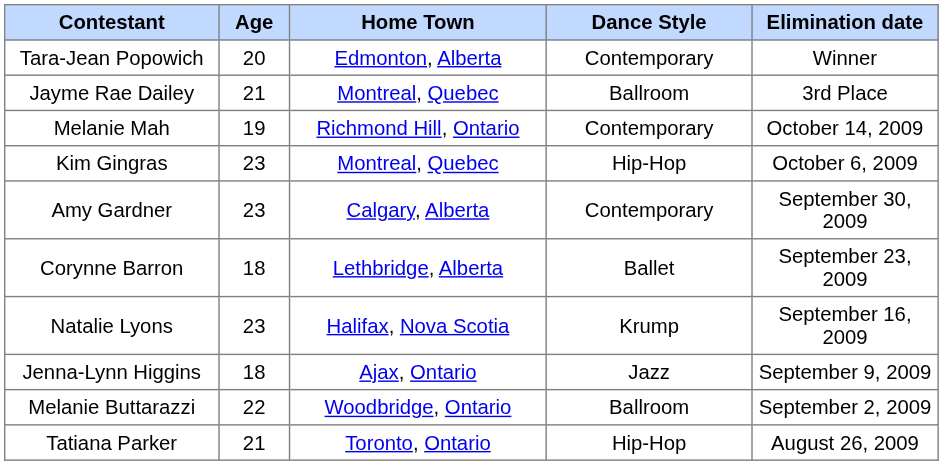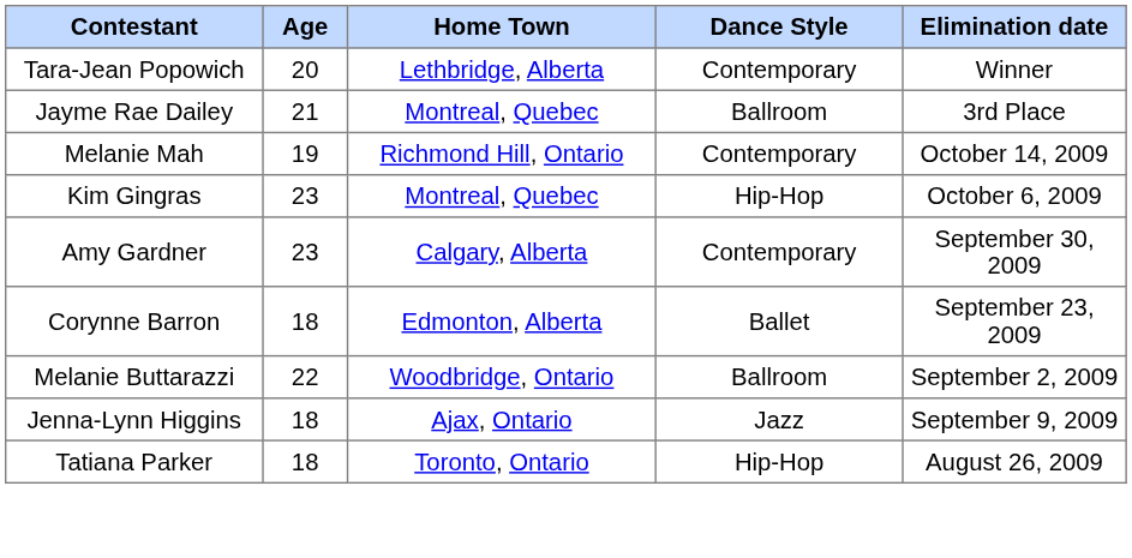Tara-Jean Popowich | Home Town: Edmonton, Alberta -> Lethbridge, Alberta
Corynne Barron | Home Town: Lethbridge, Alberta -> Edmonton, Alberta
- row: Natalie Lyons | 23 | Halifax, Nova Scotia | Krump | September 16, 2009
rows swapped: Jenna-Lynn Higgins <-> Melanie Buttarazzi
Tatiana Parker | Age: 21 -> 18
